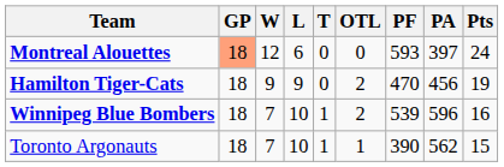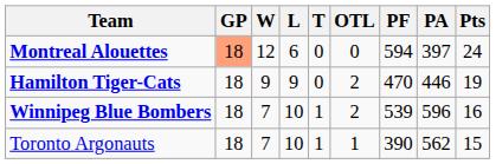Montreal Alouettes | PF: 593 -> 594
Hamilton Tiger-Cats | PA: 456 -> 446
